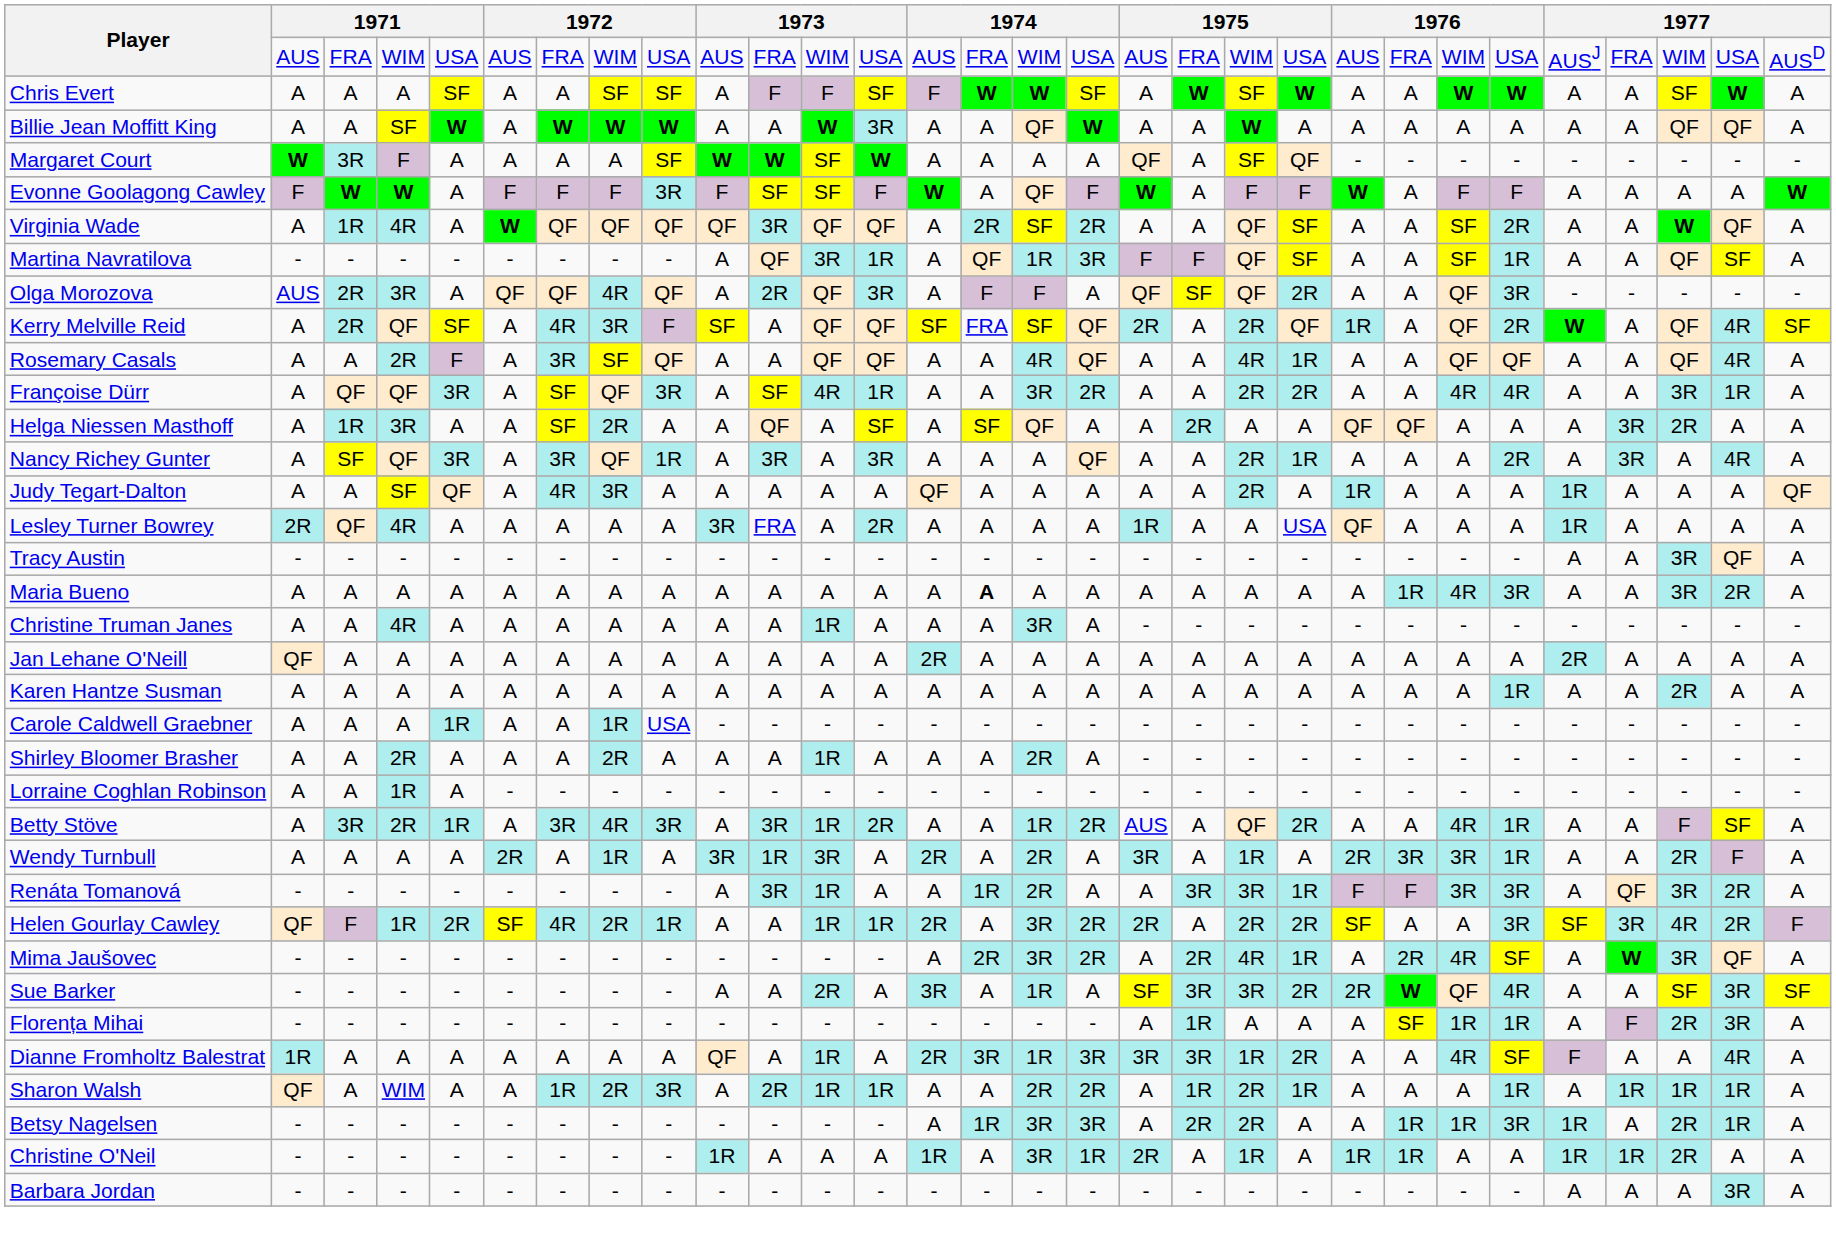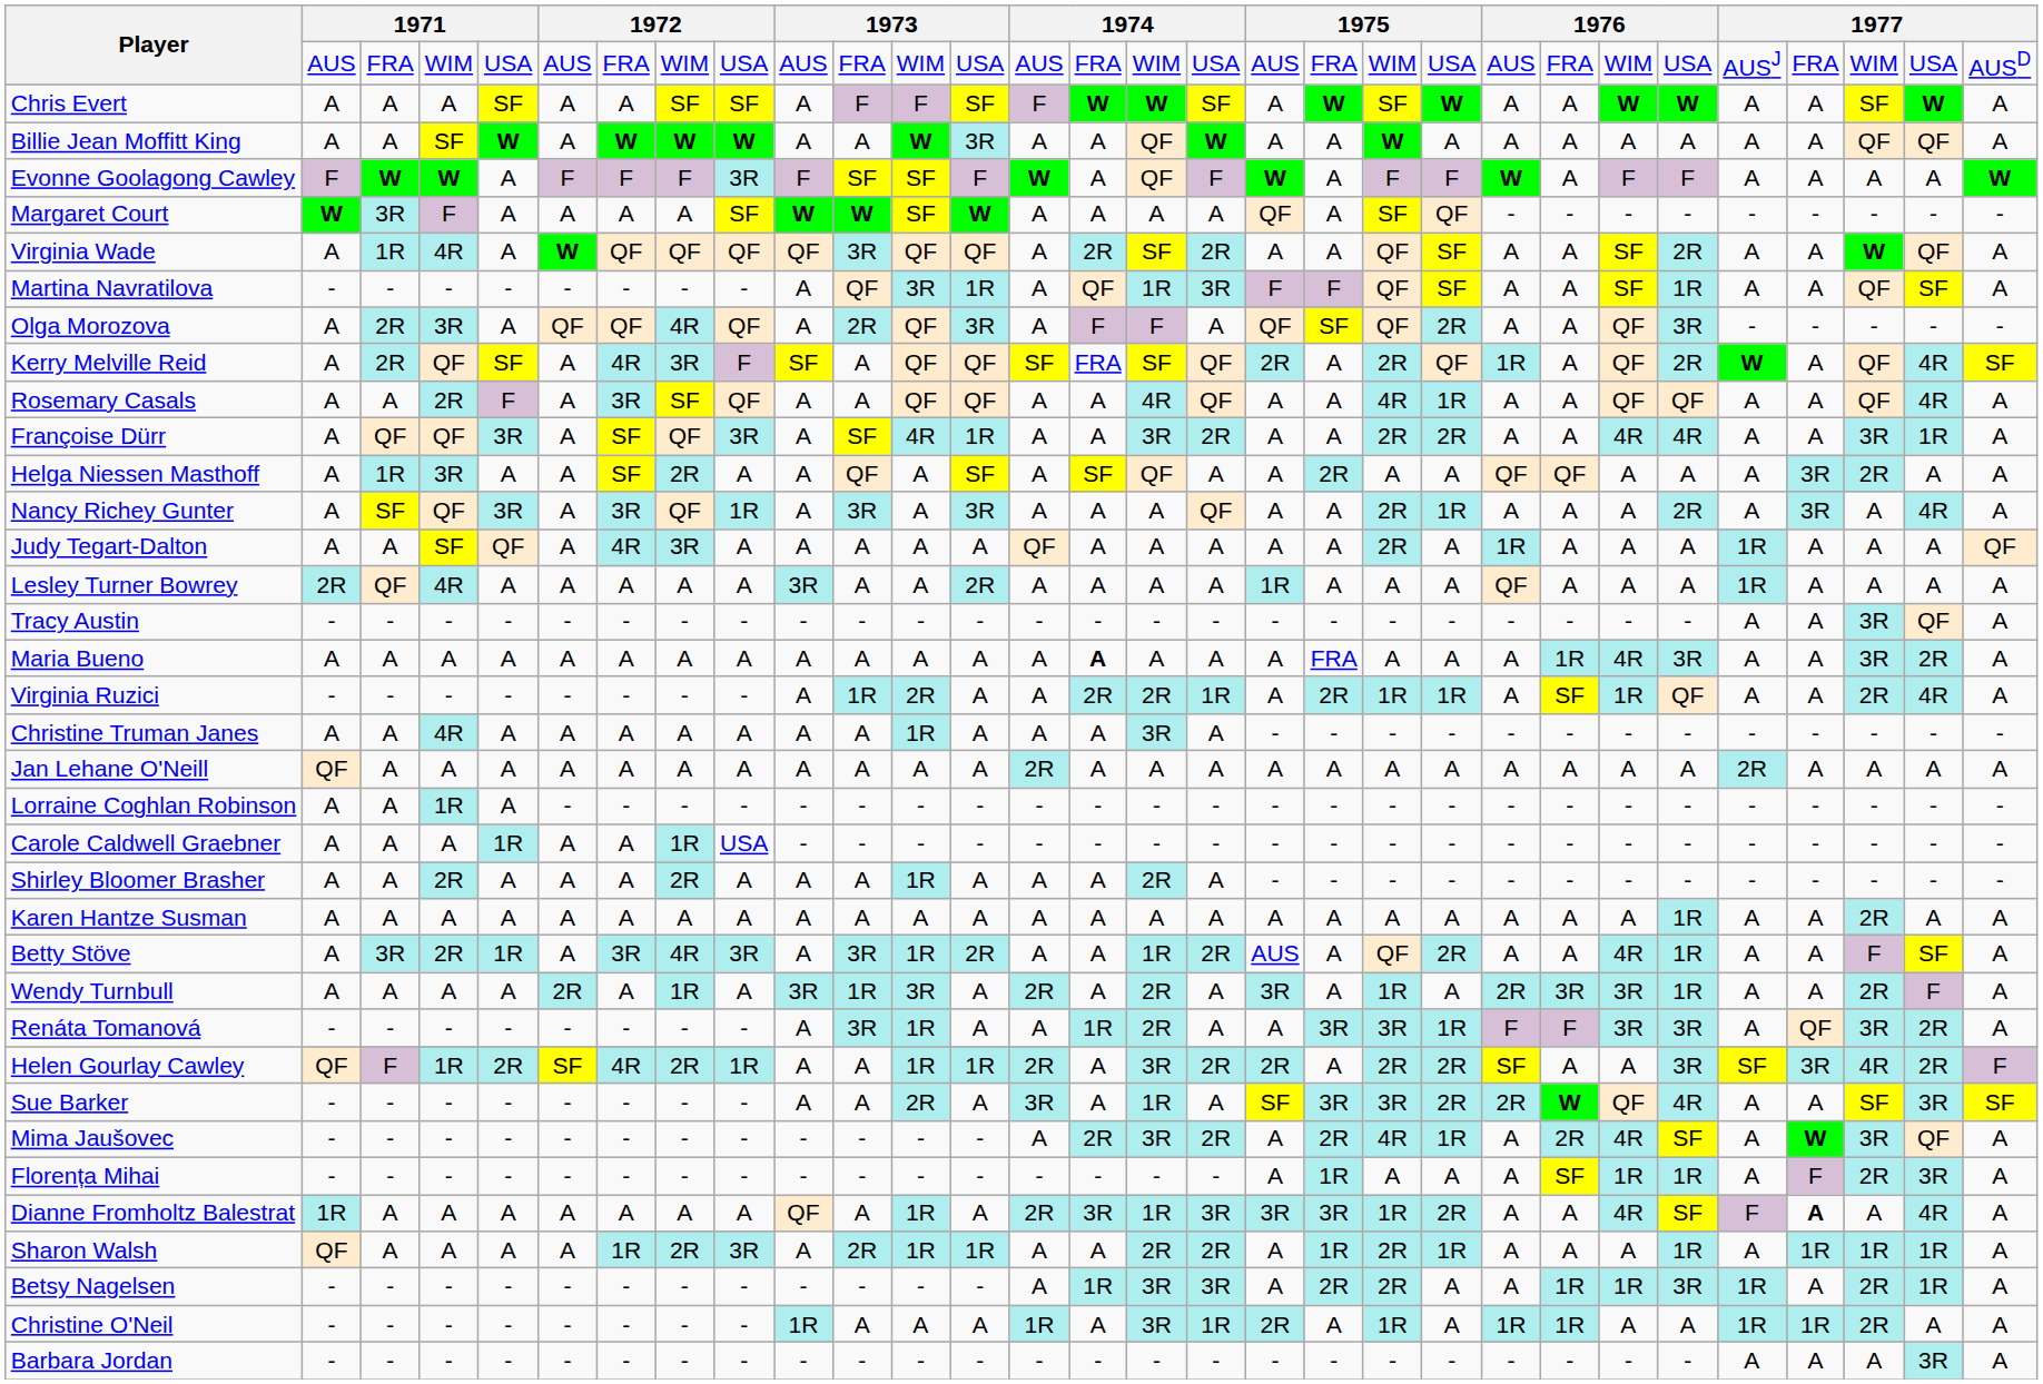rows swapped: Evonne Goolagong Cawley <-> Margaret Court
Olga Morozova | column 2: AUS -> A
Lesley Turner Bowrey | column 11: FRA -> A
Lesley Turner Bowrey | column 21: USA -> A
Maria Bueno | column 19: A -> FRA
+ row: Virginia Ruzici | - | - | - | - | - | - | - | - | A | 1R | 2R | A | A | 2R | 2R | 1R | A | 2R | 1R | 1R | A | SF | 1R | QF | A | A | 2R | 4R | A
rows swapped: Karen Hantze Susman <-> Lorraine Coghlan Robinson
rows swapped: Sue Barker <-> Mima Jaušovec
Dianne Fromholtz Balestrat | column 27: normal -> bold
Sharon Walsh | column 4: WIM -> A
